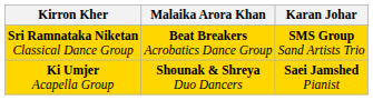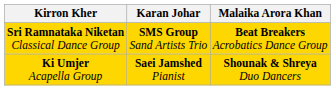columns swapped: Karan Johar <-> Malaika Arora Khan
